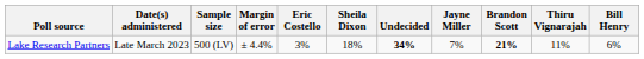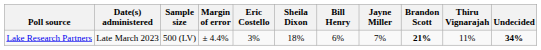columns swapped: Bill Henry <-> Undecided
